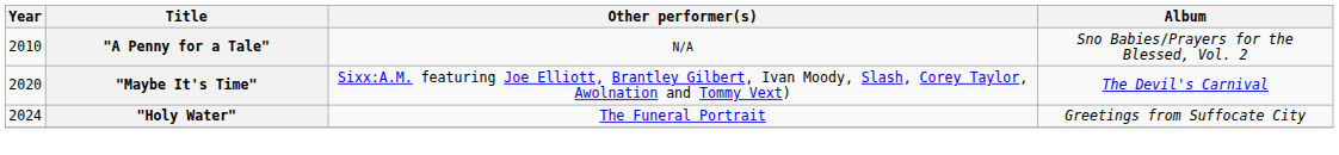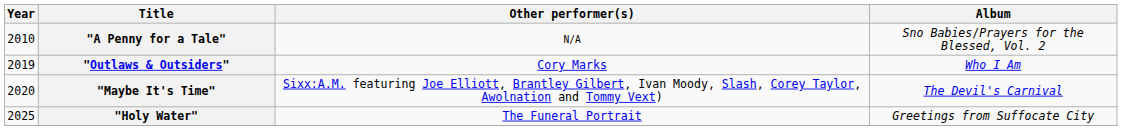+ row: 2019 | "Outlaws & Outsiders" | Cory Marks | Who I Am
"Holy Water" | Year: 2024 -> 2025
